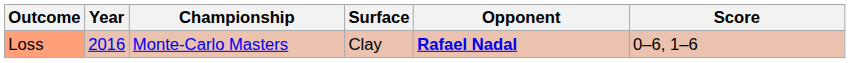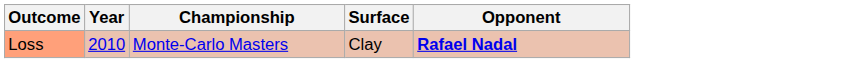- column: Score | 0–6, 1–6
Loss | Year: 2016 -> 2010
